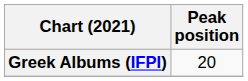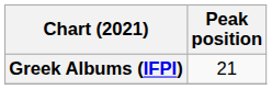Greek Albums (IFPI) | Peak position: 20 -> 21
